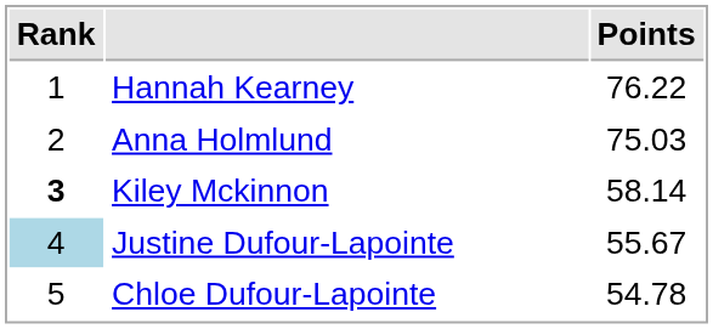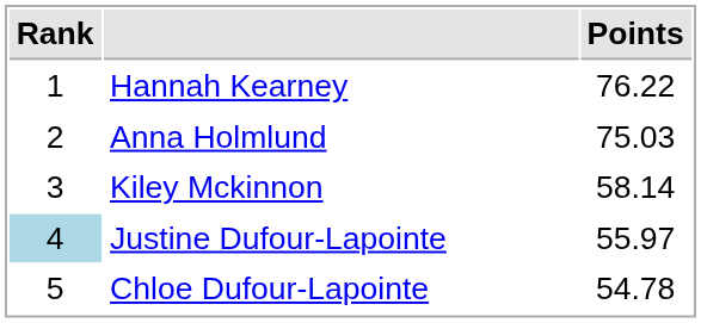Kiley Mckinnon | Rank: bold -> normal
Justine Dufour-Lapointe | Points: 55.67 -> 55.97
